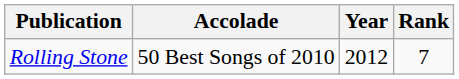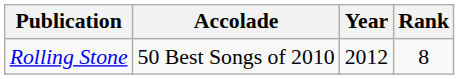Rolling Stone | Rank: 7 -> 8
